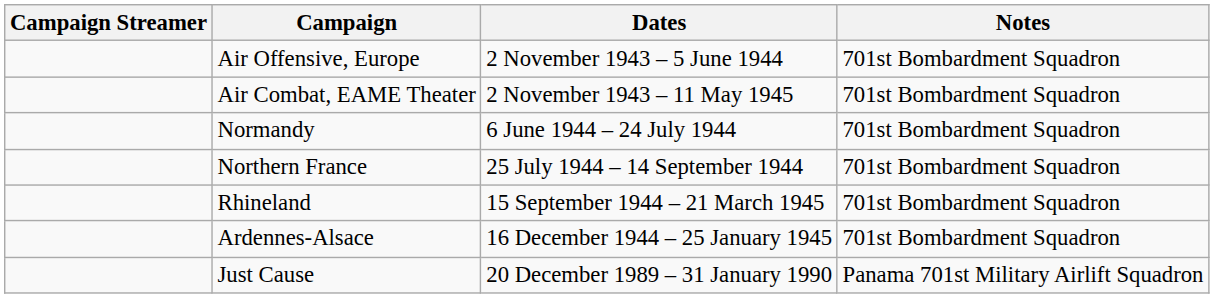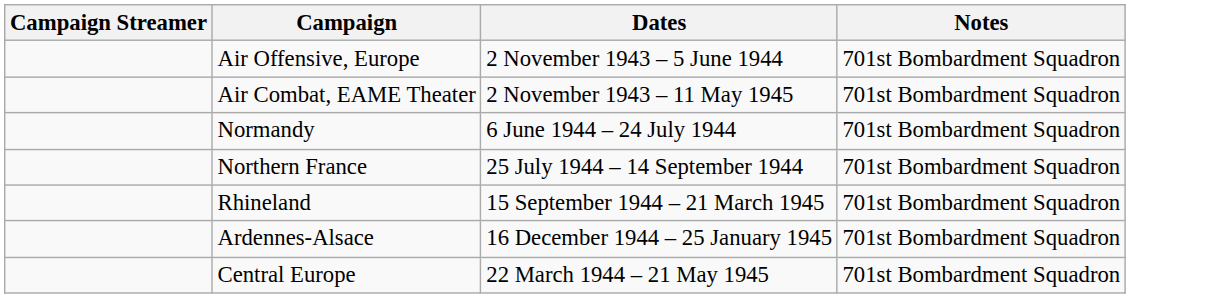+ row: Central Europe | 22 March 1944 – 21 May 1945 | 701st Bombardment Squadron
- row: Just Cause | 20 December 1989 – 31 January 1990 | Panama 701st Military Airlift Squadron
